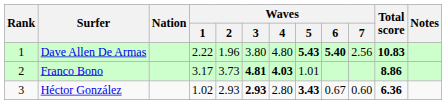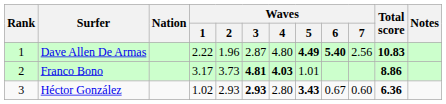Dave Allen De Armas | Waves / 3: 3.80 -> 2.87
Dave Allen De Armas | Waves / 5: 5.43 -> 4.49
